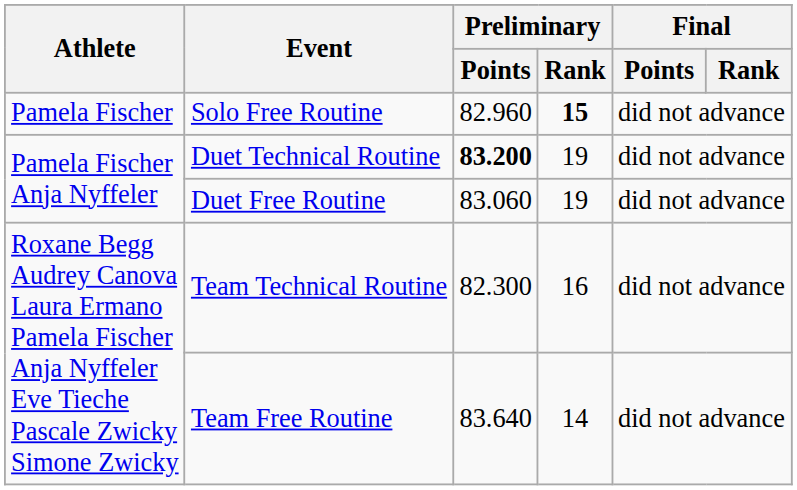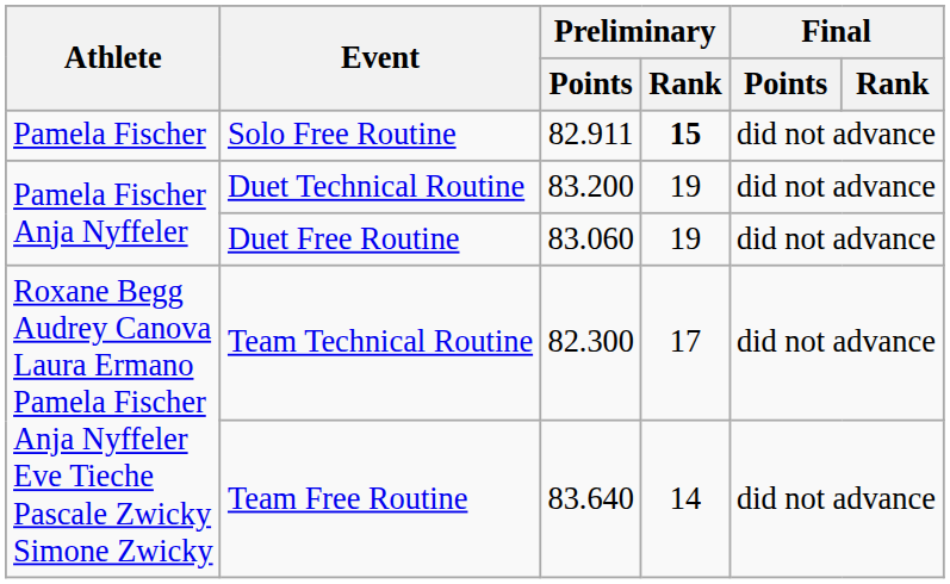Solo Free Routine | Preliminary / Points: 82.960 -> 82.911
Duet Technical Routine | Preliminary / Points: bold -> normal
Team Technical Routine | Preliminary / Rank: 16 -> 17
